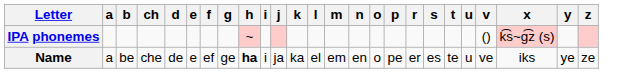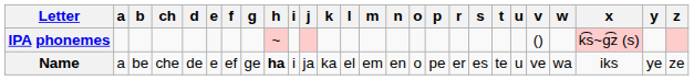+ column: w | wa
